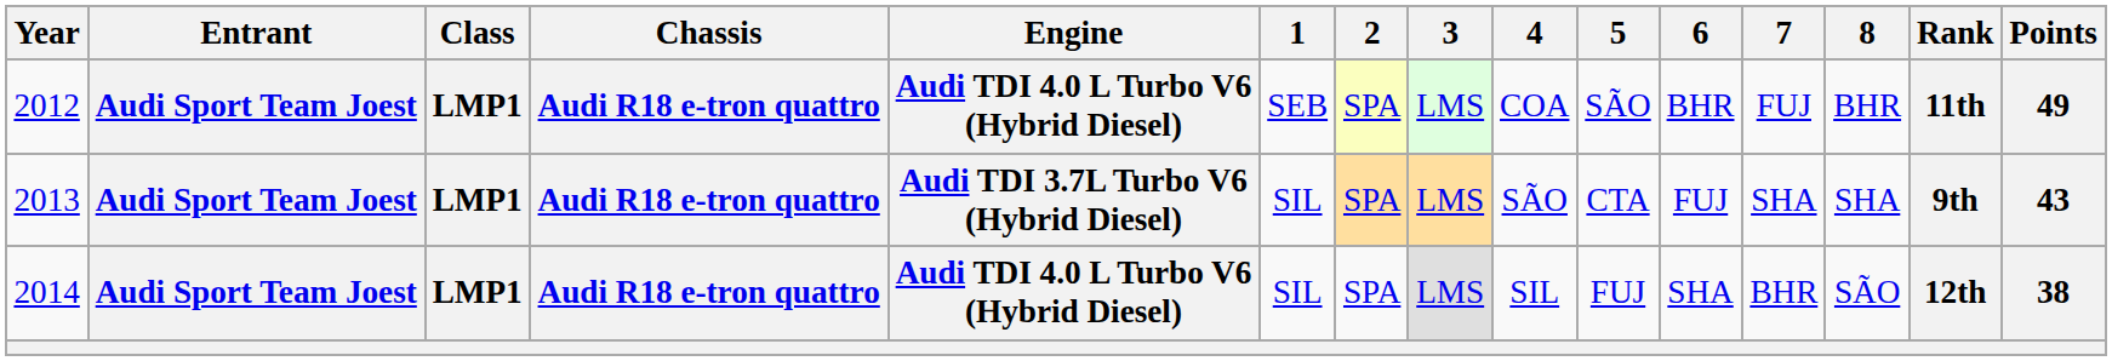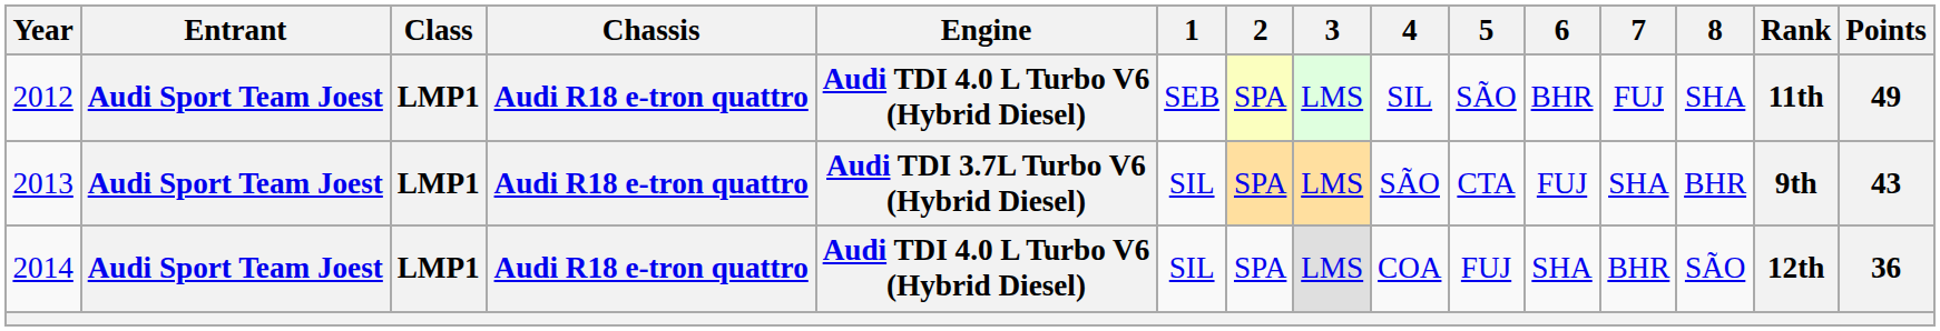2012 | 4: COA -> SIL
2012 | 8: BHR -> SHA
2013 | 8: SHA -> BHR
2014 | 4: SIL -> COA
2014 | Points: 38 -> 36
